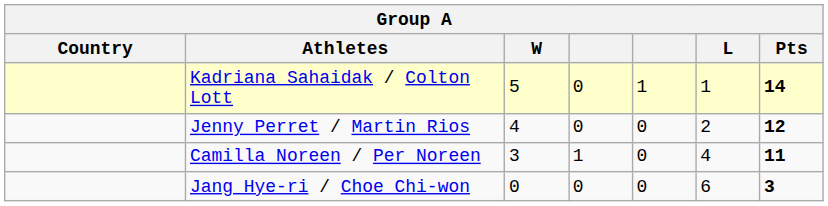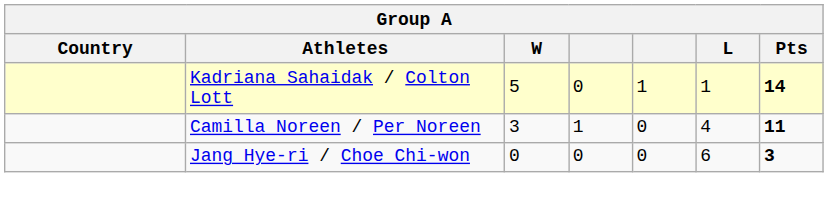- row: Jenny Perret / Martin Rios | 4 | 0 | 0 | 2 | 12
